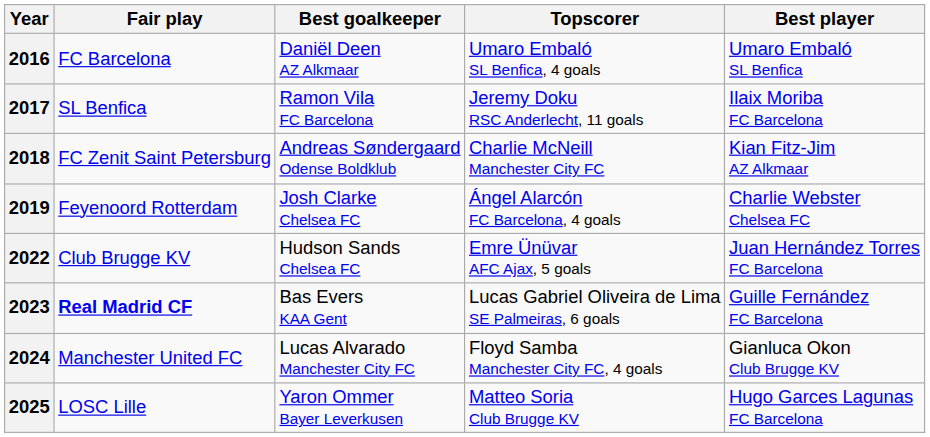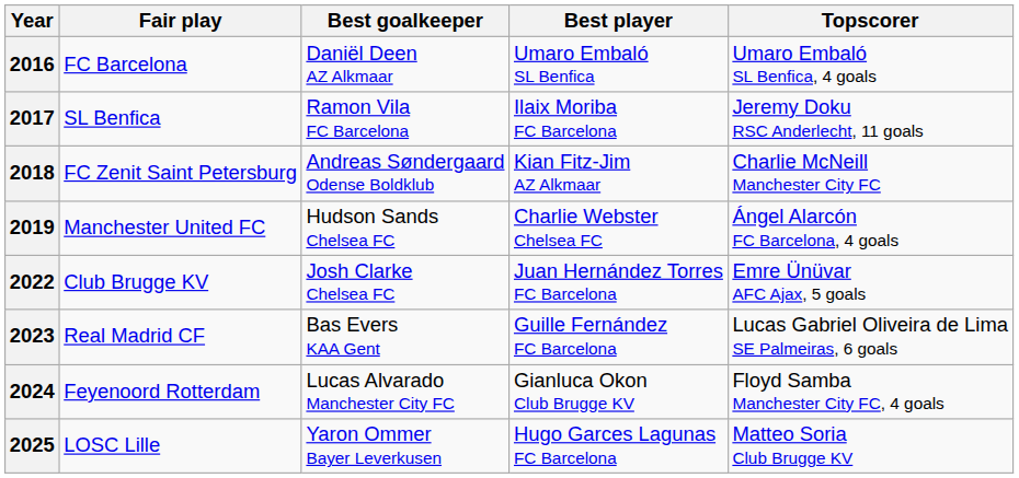columns swapped: Best player <-> Topscorer
2019 | Fair play: Feyenoord Rotterdam -> Manchester United FC
2019 | Best goalkeeper: Josh Clarke Chelsea FC -> Hudson Sands Chelsea FC
2022 | Best goalkeeper: Hudson Sands Chelsea FC -> Josh Clarke Chelsea FC
2023 | Fair play: bold -> normal
2024 | Fair play: Manchester United FC -> Feyenoord Rotterdam
